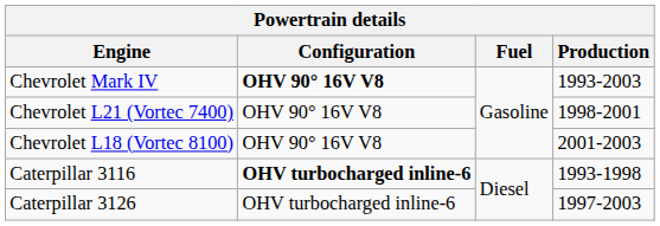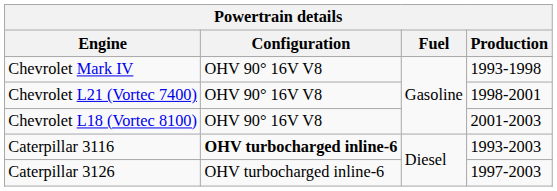Chevrolet Mark IV | Configuration: bold -> normal
Chevrolet Mark IV | Production: 1993-2003 -> 1993-1998
Caterpillar 3116 | Production: 1993-1998 -> 1993-2003
